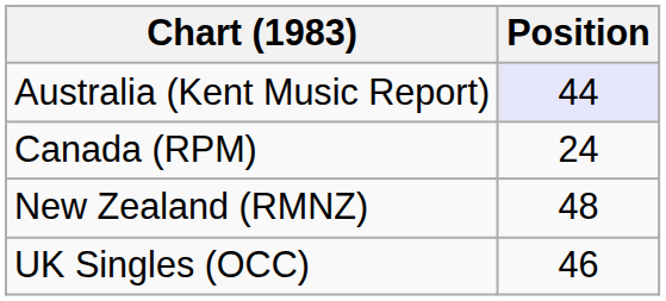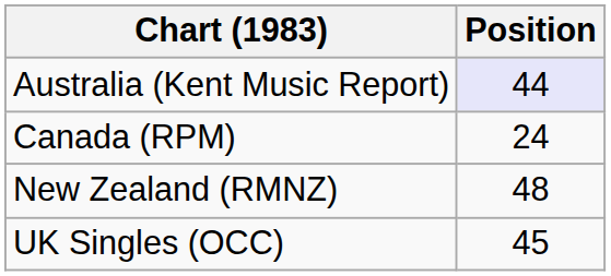UK Singles (OCC) | Position: 46 -> 45
